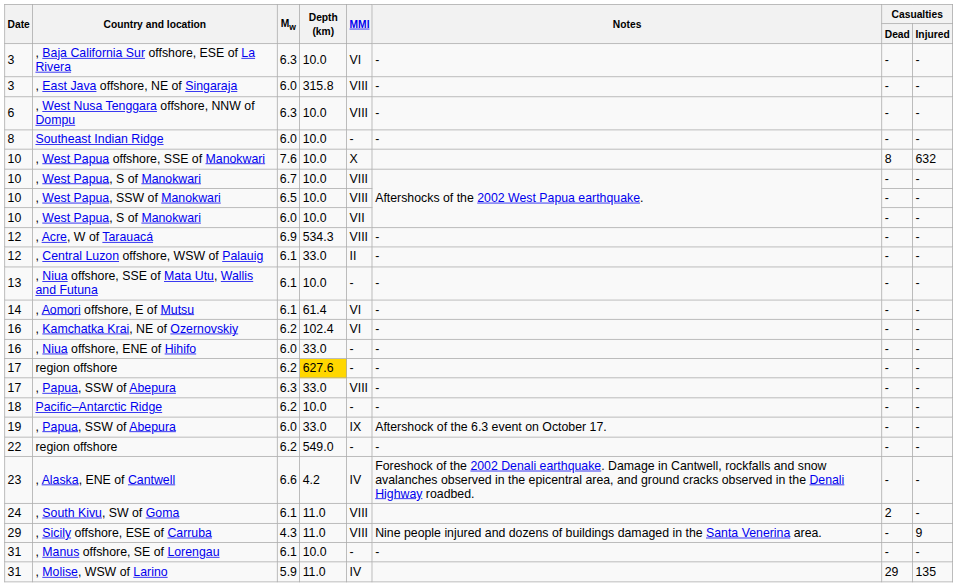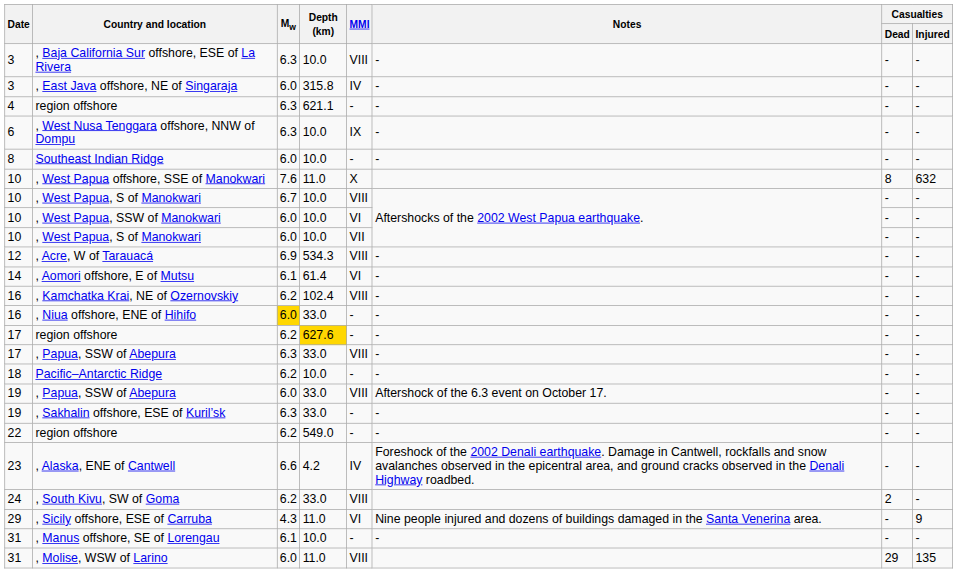, Baja California Sur offshore, ESE of La Rivera | MMI: VI -> VIII
, East Java offshore, NE of Singaraja | MMI: VIII -> IV
+ row: 4 | region offshore | 6.3 | 621.1 | - | - | - | -
, West Nusa Tenggara offshore, NNW of Dompu | MMI: VIII -> IX
, West Papua offshore, SSE of Manokwari | Depth (km): 10.0 -> 11.0
, West Papua, SSW of Manokwari | Mw: 6.5 -> 6.0
, West Papua, SSW of Manokwari | MMI: VIII -> VI
- row: 12 | , Central Luzon offshore, WSW of Palauig | 6.1 | 33.0 | II | - | - | -
- row: 13 | , Niua offshore, SSE of Mata Utu, Wallis and Futuna | 6.1 | 10.0 | - | - | - | -
, Kamchatka Krai, NE of Ozernovskiy | MMI: VI -> VIII
, Niua offshore, ENE of Hihifo | Mw: no background -> gold background
19 / , Papua, SSW of Abepura | MMI: IX -> VIII
+ row: 19 | , Sakhalin offshore, ESE of Kuril’sk | 6.3 | 33.0 | - | - | - | -
, South Kivu, SW of Goma | Mw: 6.1 -> 6.2
, South Kivu, SW of Goma | Depth (km): 11.0 -> 33.0
, Sicily offshore, ESE of Carruba | MMI: VIII -> VI
, Molise, WSW of Larino | Mw: 5.9 -> 6.0
, Molise, WSW of Larino | MMI: IV -> VIII
